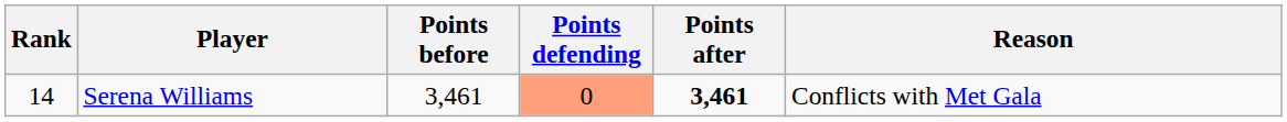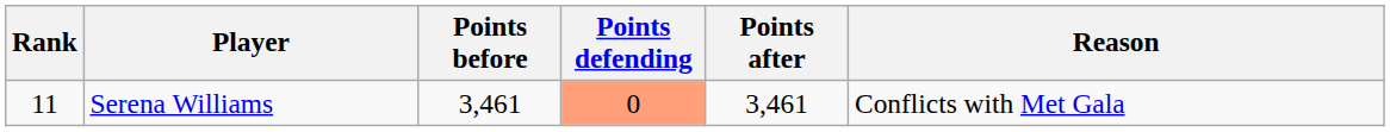Serena Williams | Rank: 14 -> 11
Serena Williams | Points after: bold -> normal
